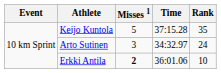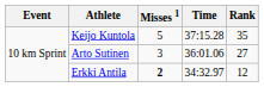Arto Sutinen | Time: 34:32.97 -> 36:01.06
Arto Sutinen | Rank: 24 -> 27
Erkki Antila | Time: 36:01.06 -> 34:32.97
Erkki Antila | Rank: 10 -> 12
